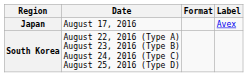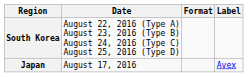rows swapped: Japan <-> South Korea
